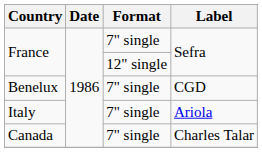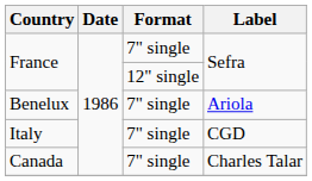Benelux | Label: CGD -> Ariola
Italy | Label: Ariola -> CGD
